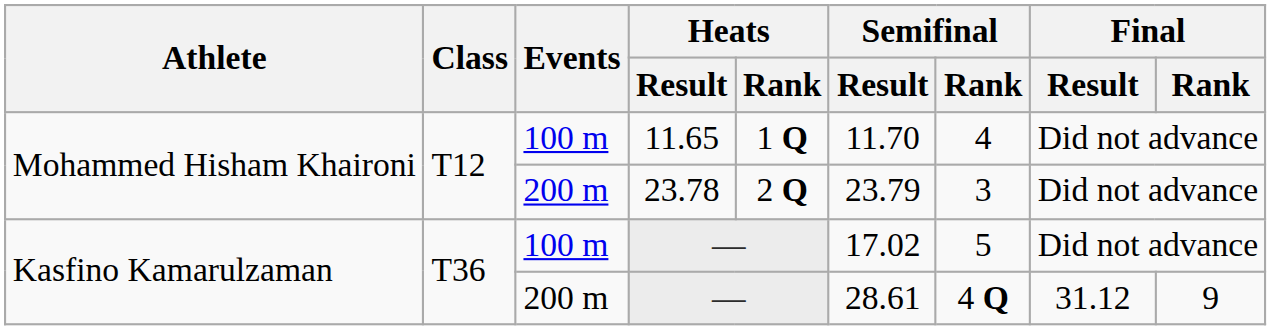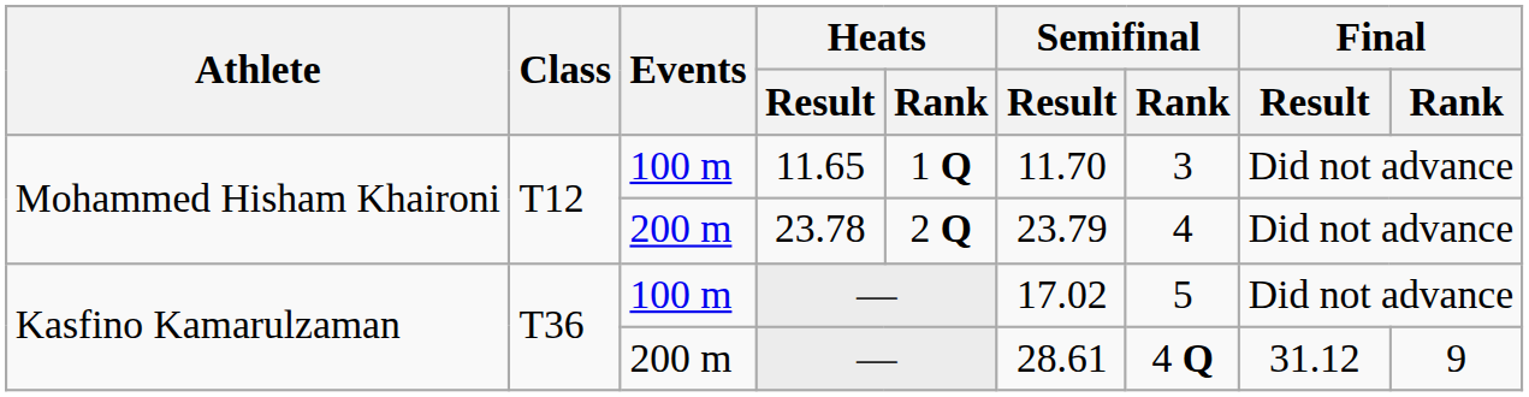11.65 | Semifinal / Rank: 4 -> 3
23.78 | Semifinal / Rank: 3 -> 4
